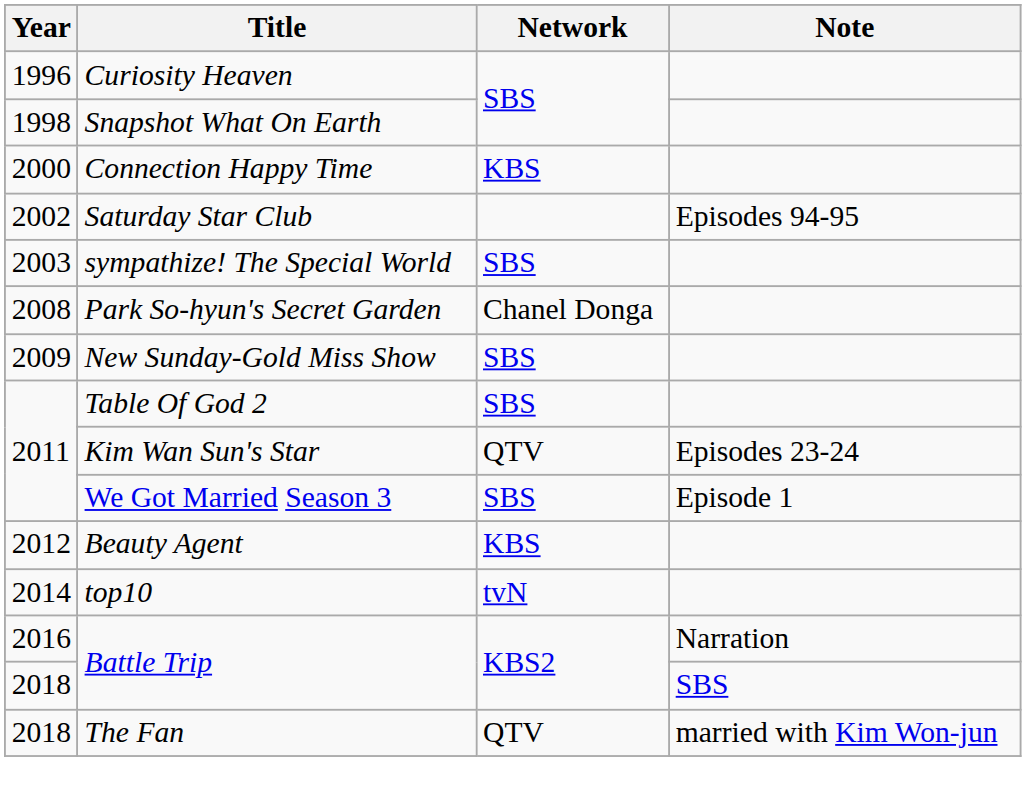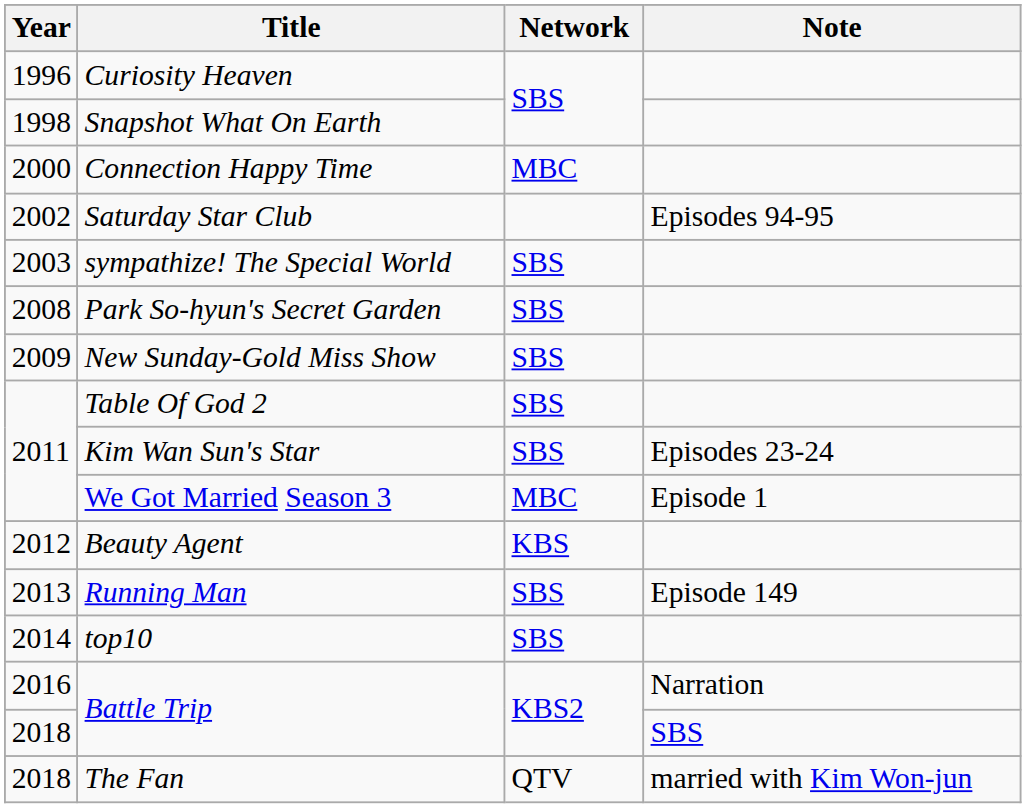Connection Happy Time | Network: KBS -> MBC
Park So-hyun's Secret Garden | Network: Chanel Donga -> SBS
Kim Wan Sun's Star | Network: QTV -> SBS
We Got Married Season 3 | Network: SBS -> MBC
+ row: 2013 | Running Man | SBS | Episode 149
top10 | Network: tvN -> SBS
